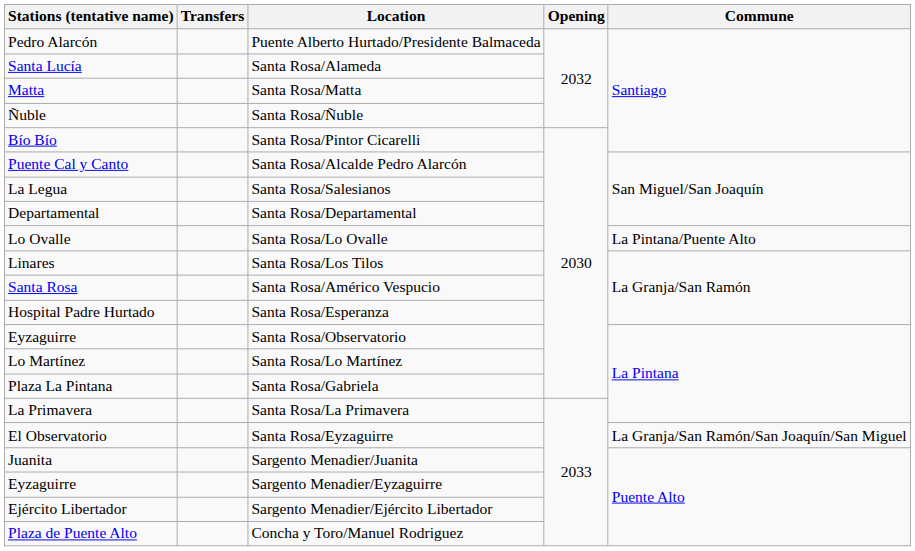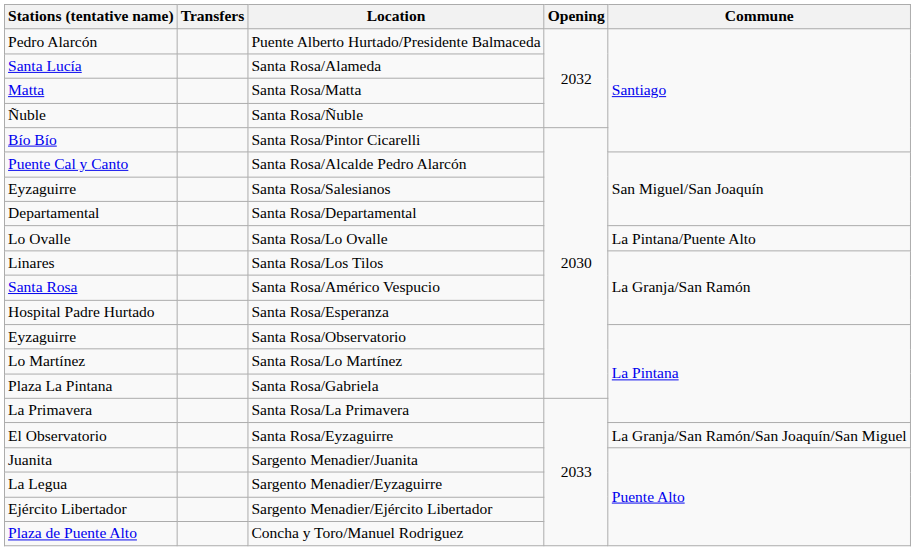Santa Rosa/Salesianos | Stations (tentative name): La Legua -> Eyzaguirre
Sargento Menadier/Eyzaguirre | Stations (tentative name): Eyzaguirre -> La Legua
